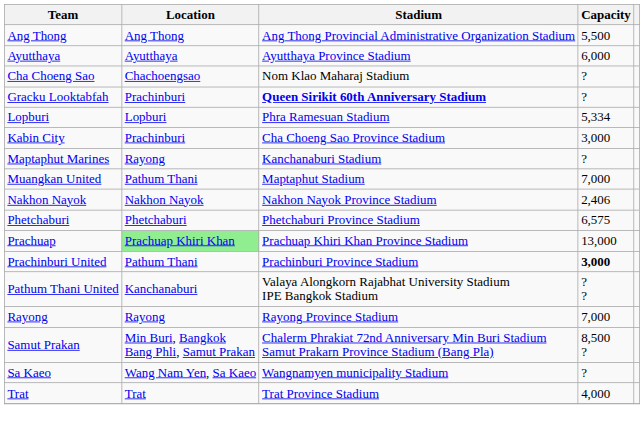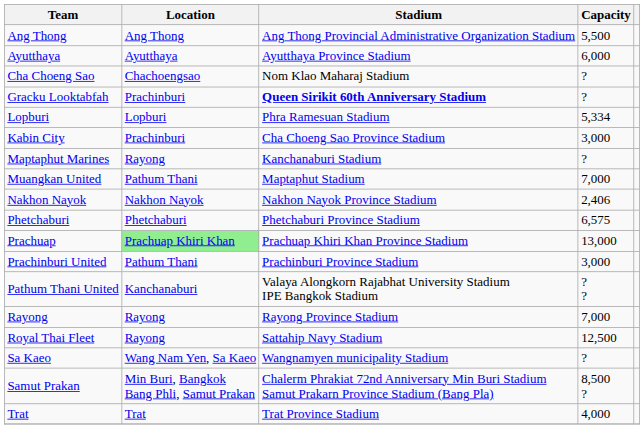Prachinburi United | Capacity: bold -> normal
+ row: Royal Thai Fleet | Rayong | Sattahip Navy Stadium | 12,500
rows swapped: Sa Kaeo <-> Samut Prakan
